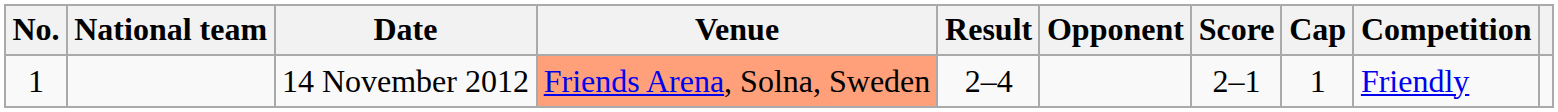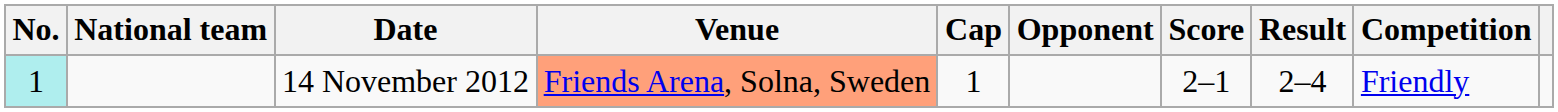columns swapped: Cap <-> Result
14 November 2012 | No.: no background -> paleturquoise background
